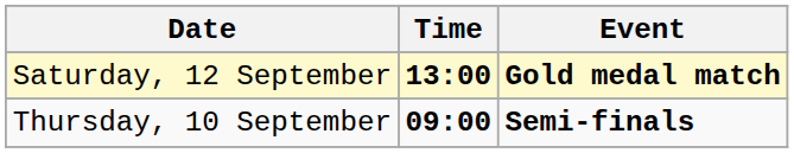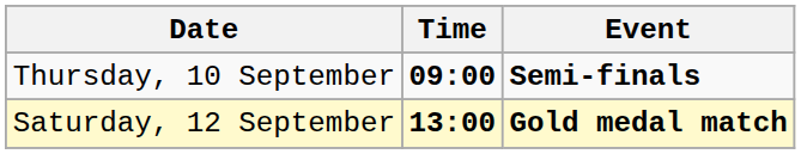rows swapped: Thursday, 10 September <-> Saturday, 12 September
